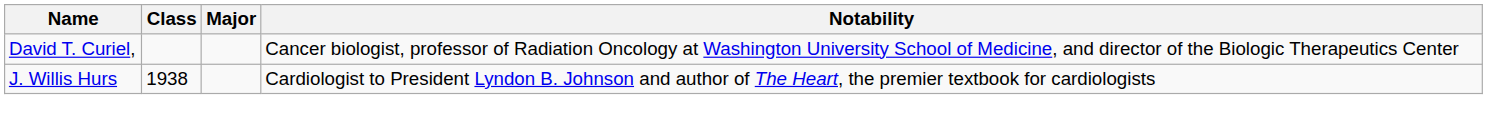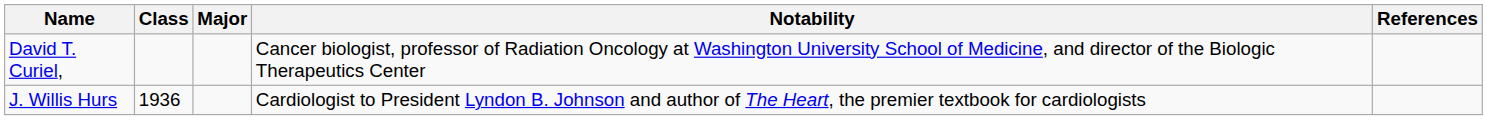+ column: References
J. Willis Hurs | Class: 1938 -> 1936
